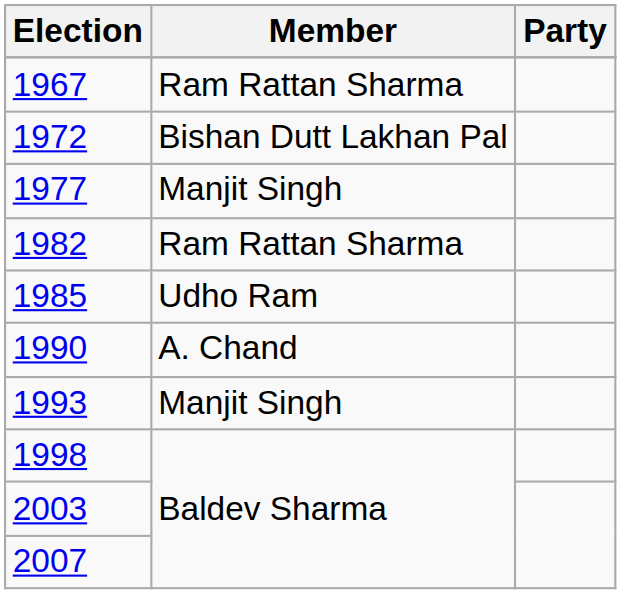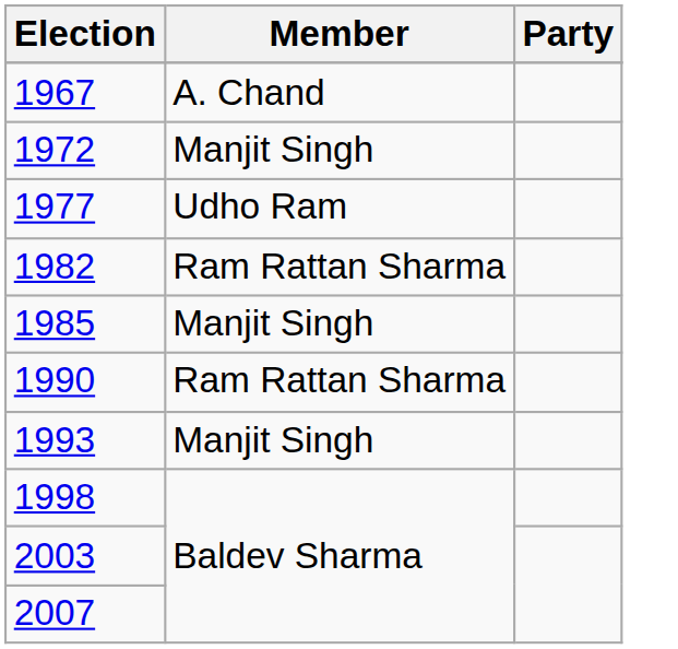1967 | Member: Ram Rattan Sharma -> A. Chand
1972 | Member: Bishan Dutt Lakhan Pal -> Manjit Singh
1977 | Member: Manjit Singh -> Udho Ram
1985 | Member: Udho Ram -> Manjit Singh
1990 | Member: A. Chand -> Ram Rattan Sharma
